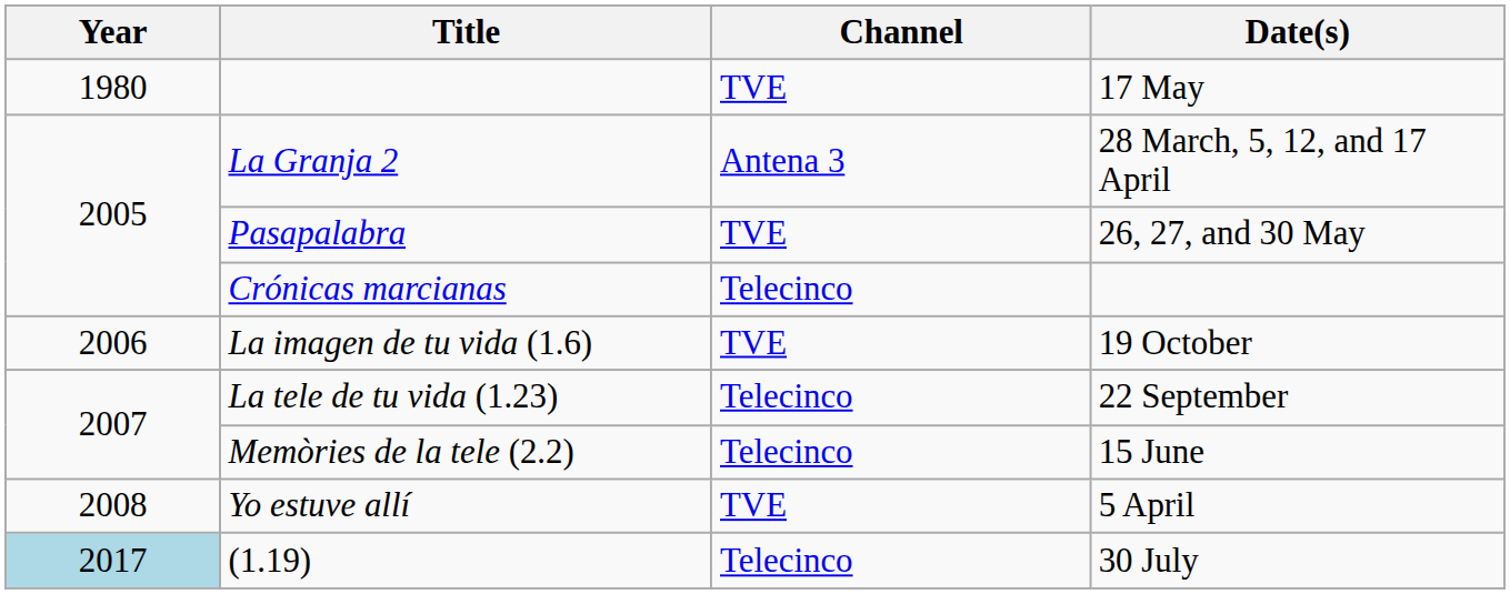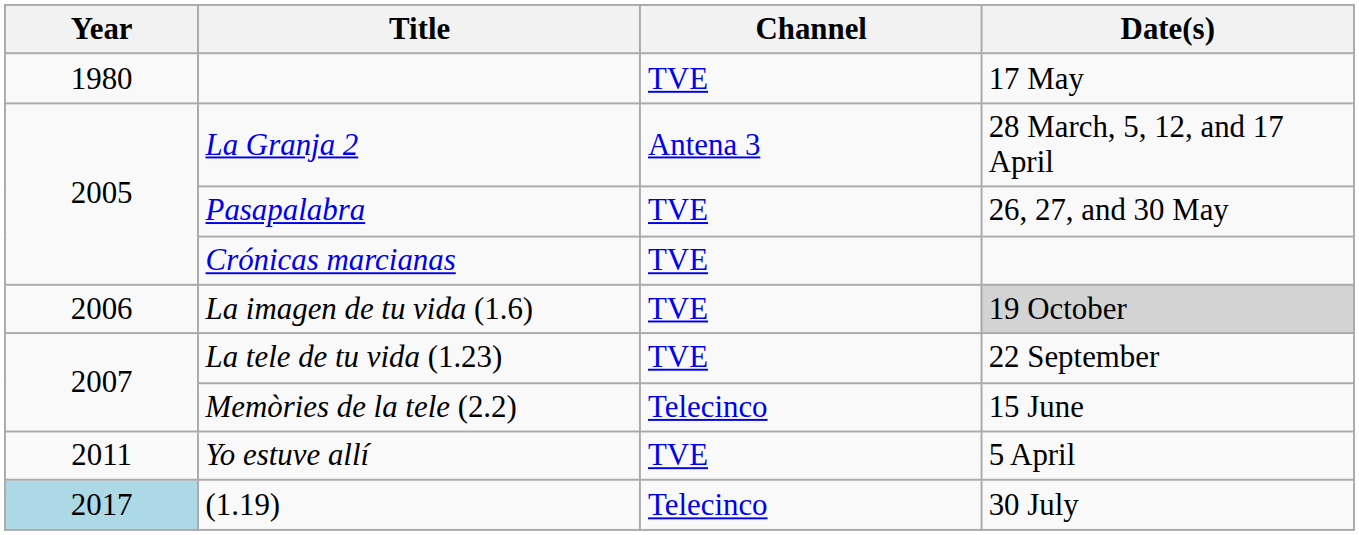Crónicas marcianas | Channel: Telecinco -> TVE
La imagen de tu vida (1.6) | Date(s): no background -> lightgrey background
La tele de tu vida (1.23) | Channel: Telecinco -> TVE
Yo estuve allí | Year: 2008 -> 2011
